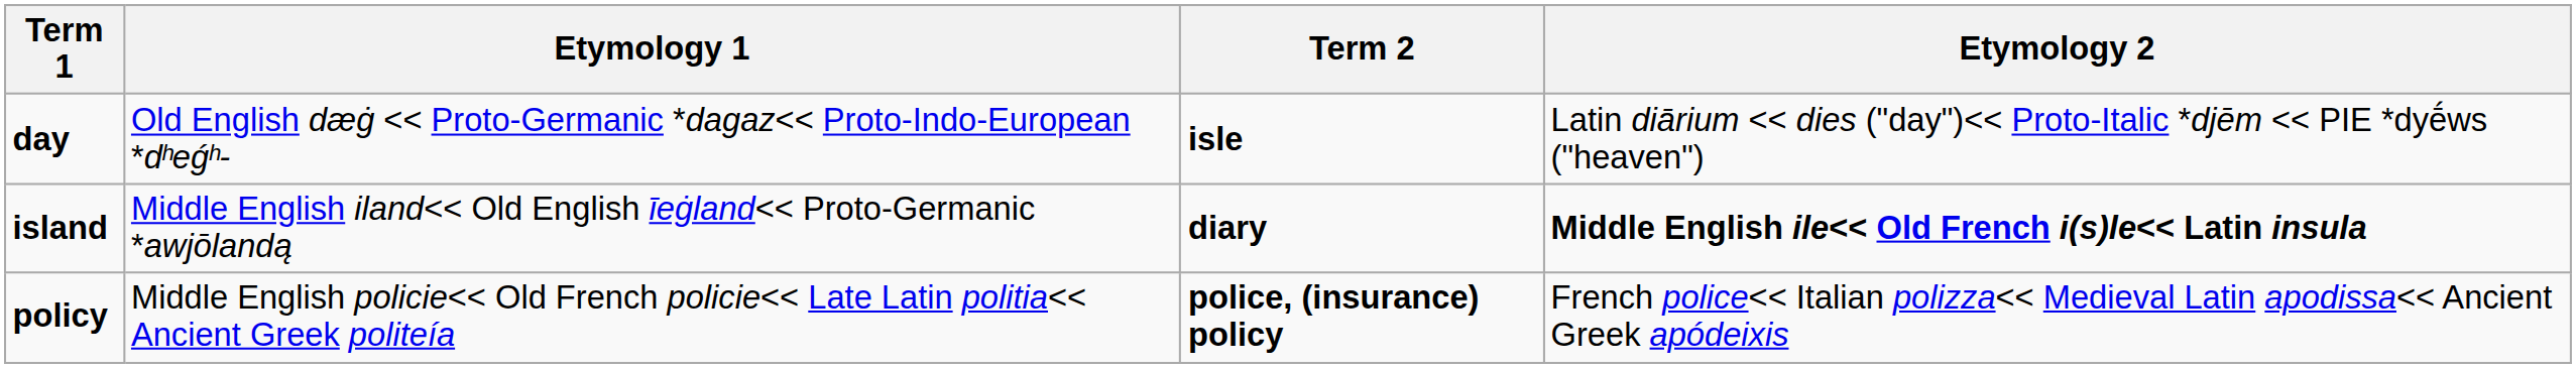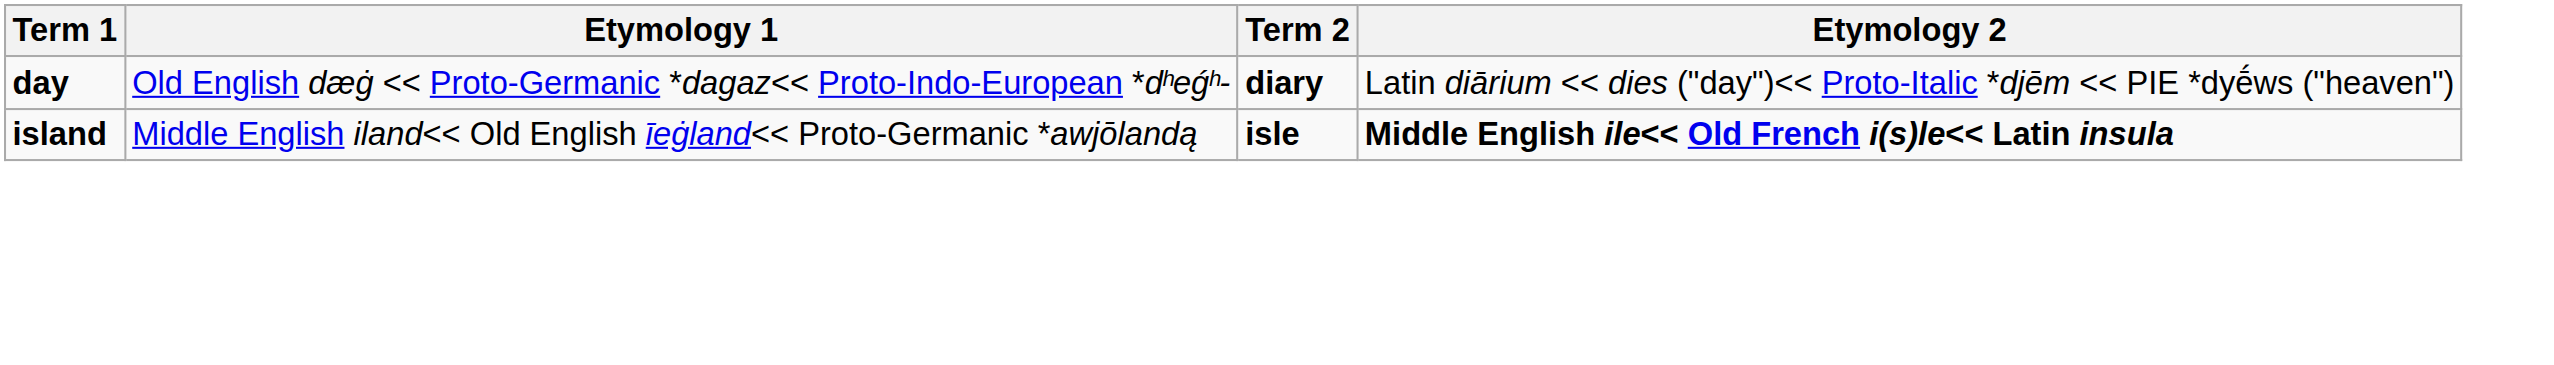day | Term 2: isle -> diary
island | Term 2: diary -> isle
- row: policy | Middle English policie<< Old French policie<< Late Latin politia<< Ancient Greek politeía | police, (insurance) policy | French police<< Italian polizza<< Medieval Latin apodissa<< Ancient Greek apódeixis
